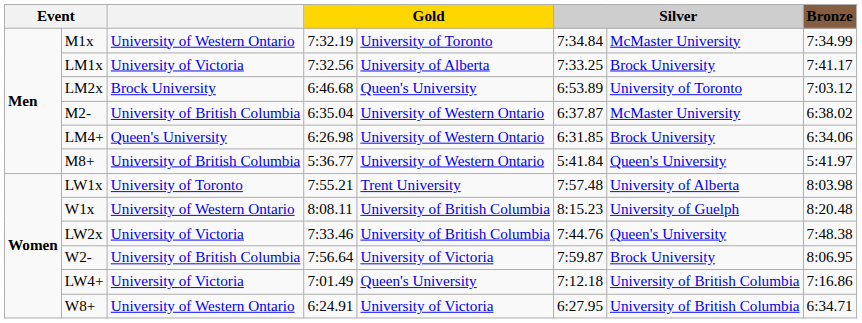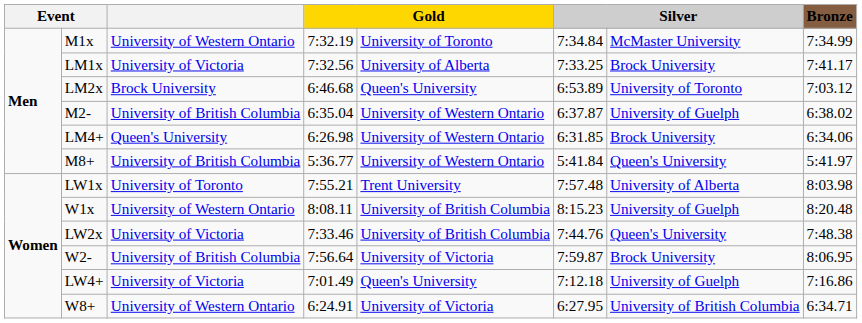M2- | column 7: McMaster University -> University of Guelph
LW4+ | column 7: University of British Columbia -> University of Guelph
